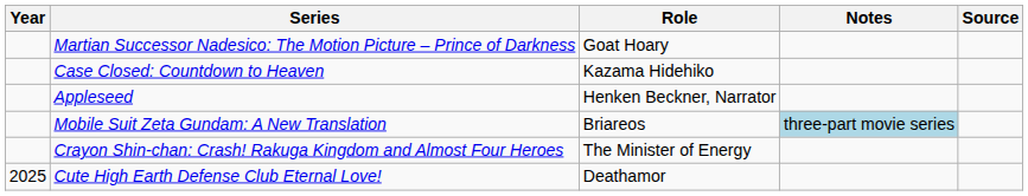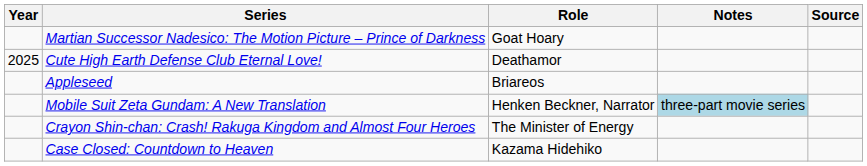rows swapped: Case Closed: Countdown to Heaven <-> Cute High Earth Defense Club Eternal Love!
Appleseed | Role: Henken Beckner, Narrator -> Briareos
Mobile Suit Zeta Gundam: A New Translation | Role: Briareos -> Henken Beckner, Narrator
